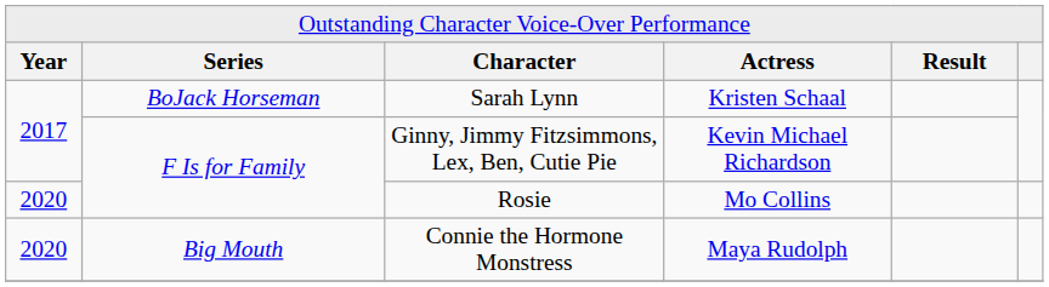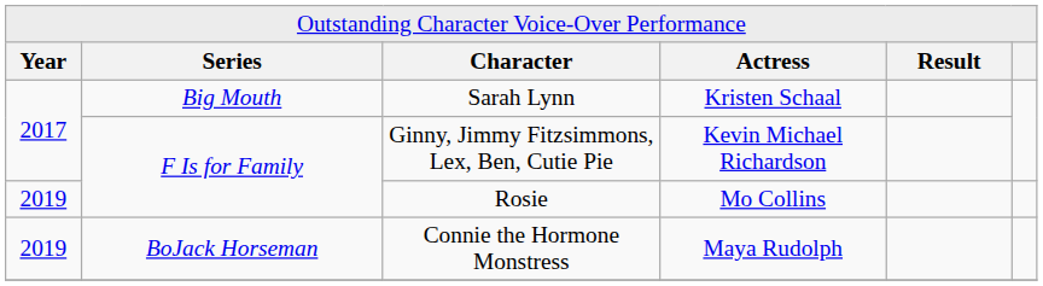Sarah Lynn | column 2: BoJack Horseman -> Big Mouth
Rosie | column 1: 2020 -> 2019
Connie the Hormone Monstress | column 1: 2020 -> 2019
Connie the Hormone Monstress | column 2: Big Mouth -> BoJack Horseman
